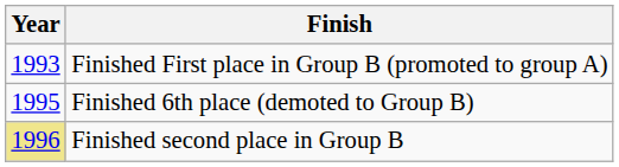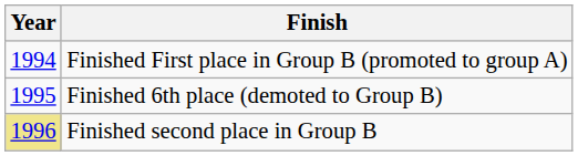Finished First place in Group B (promoted to group A) | Year: 1993 -> 1994
